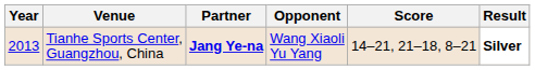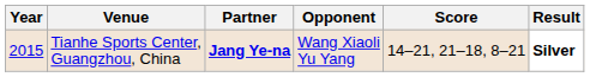Tianhe Sports Center, Guangzhou, China | Year: 2013 -> 2015
